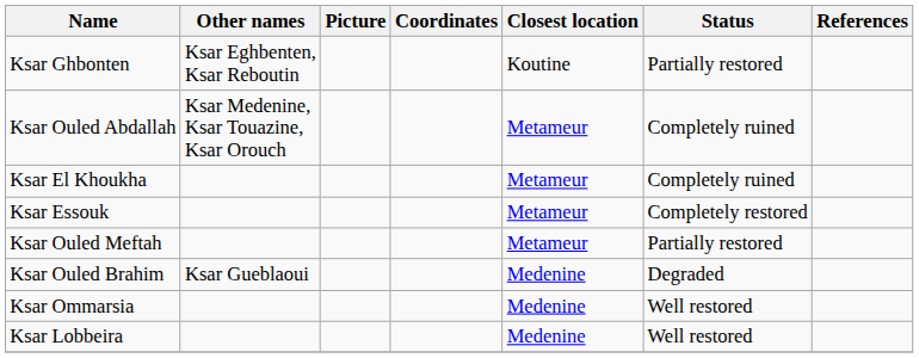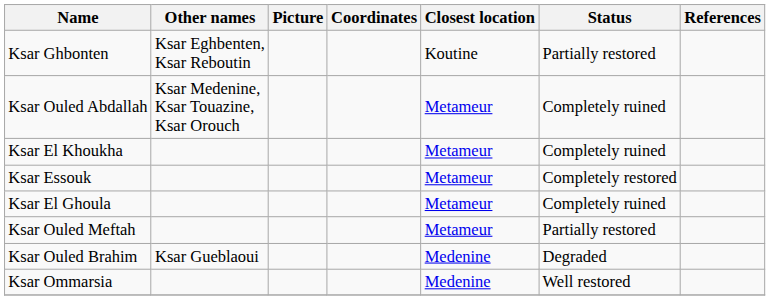+ row: Ksar El Ghoula | Metameur | Completely ruined
- row: Ksar Lobbeira | Medenine | Well restored
